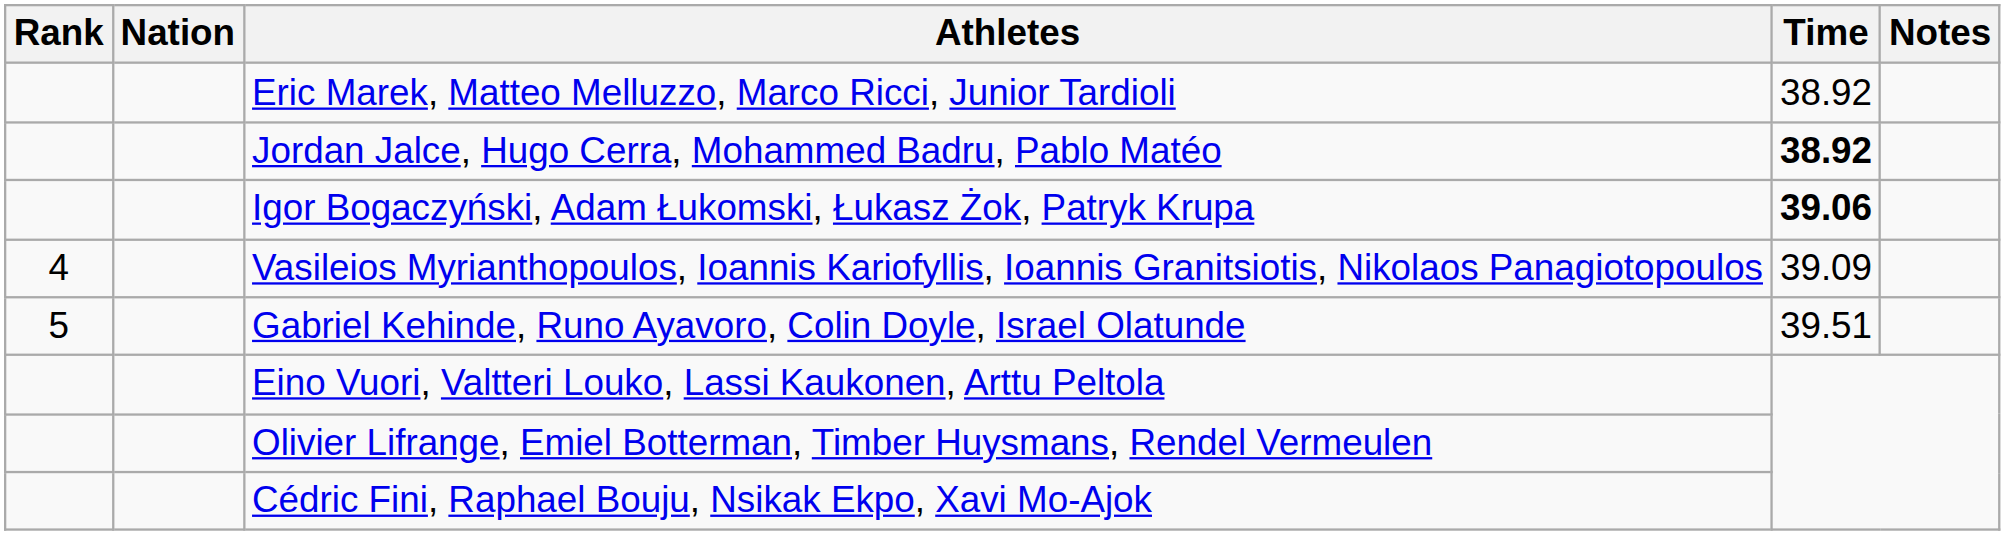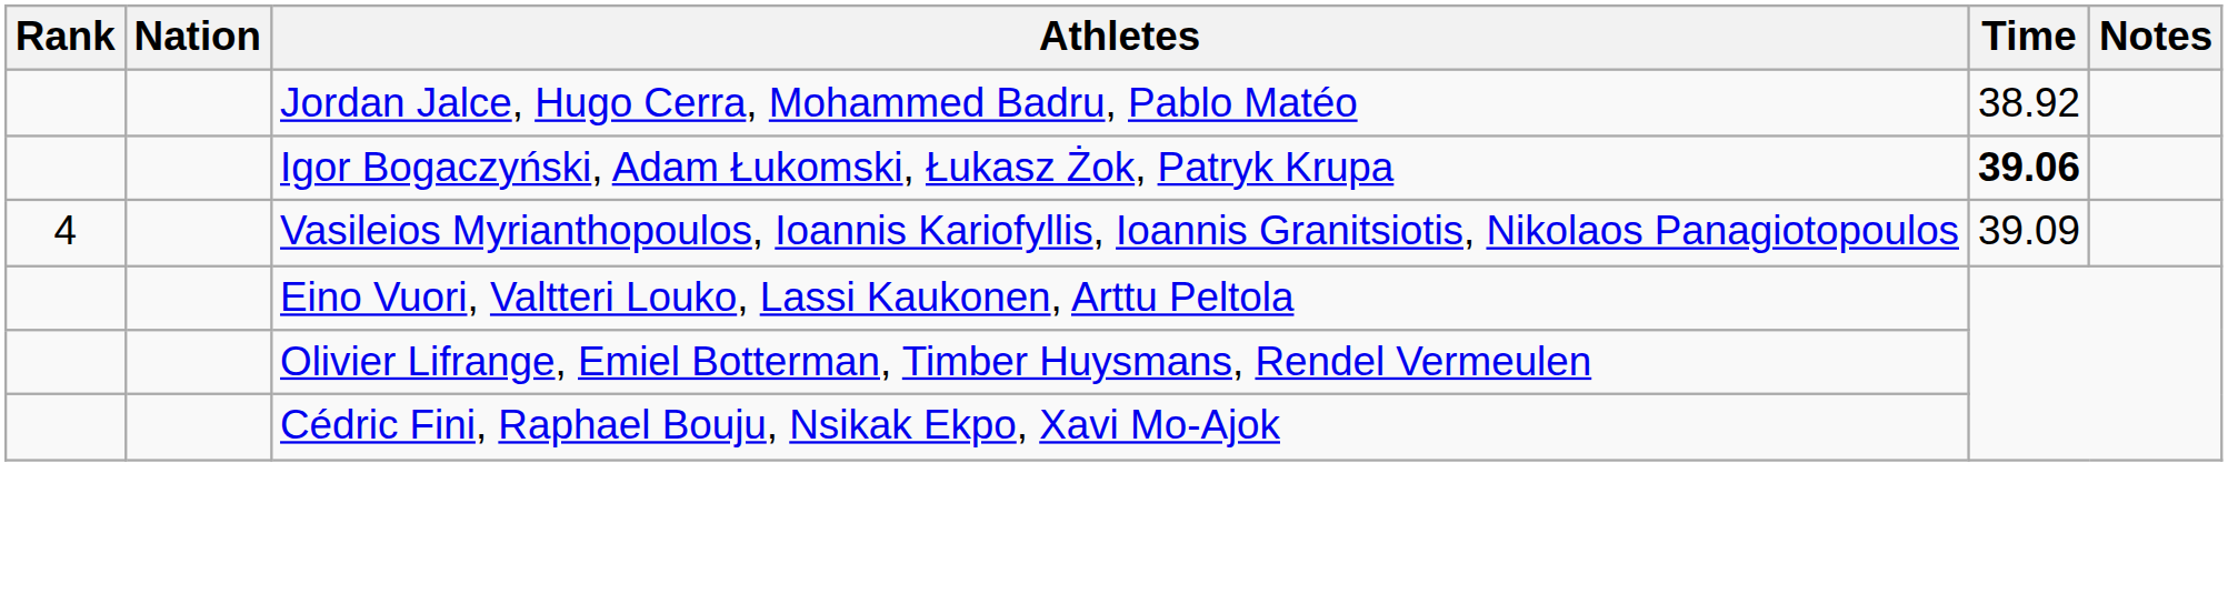- row: Eric Marek, Matteo Melluzzo, Marco Ricci, Junior Tardioli | 38.92
Jordan Jalce, Hugo Cerra, Mohammed Badru, Pablo Matéo | Time: bold -> normal
- row: 5 | Gabriel Kehinde, Runo Ayavoro, Colin Doyle, Israel Olatunde | 39.51
